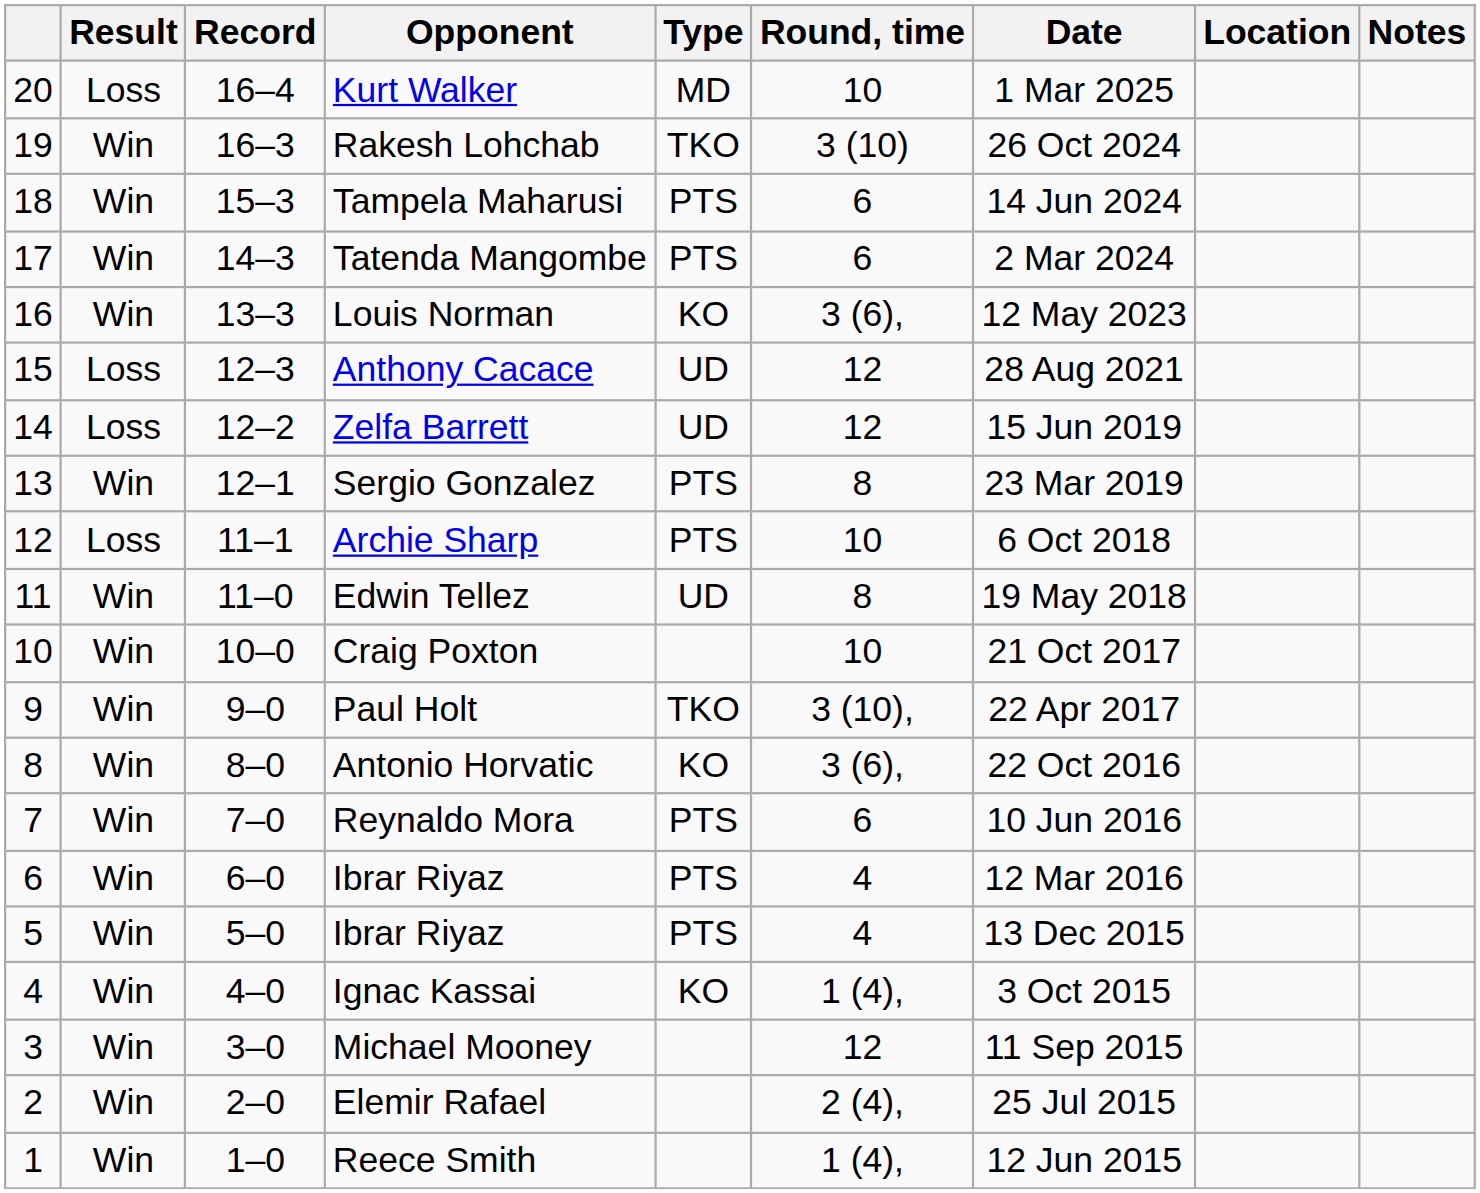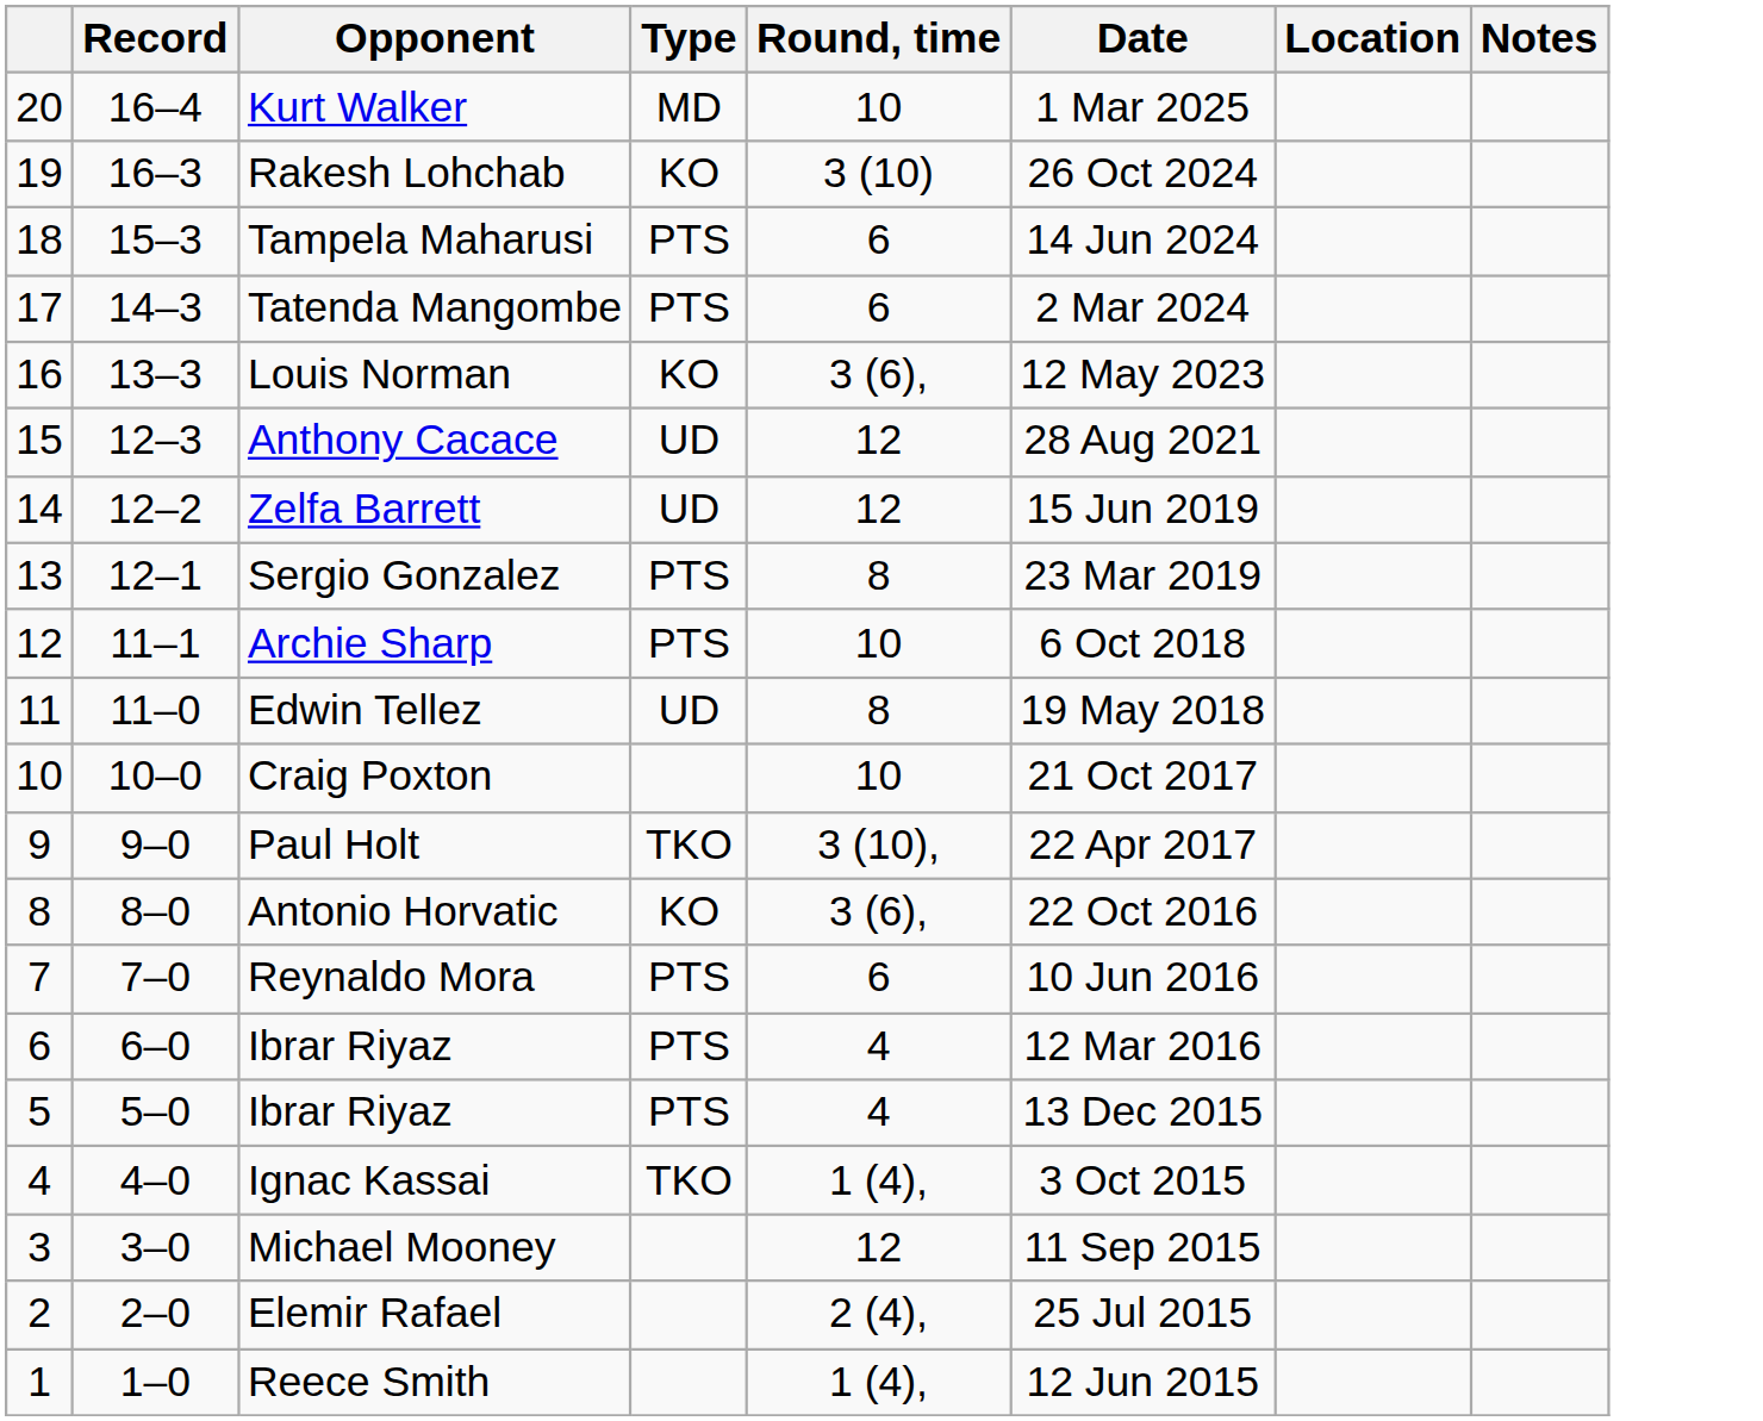- column: Result | Loss | Win | Win | Win | Win | Loss | Loss | Win | Loss | Win | Win | Win | Win | Win | Win | Win | Win | Win | Win | Win
Rakesh Lohchab | Type: TKO -> KO
Ignac Kassai | Type: KO -> TKO
